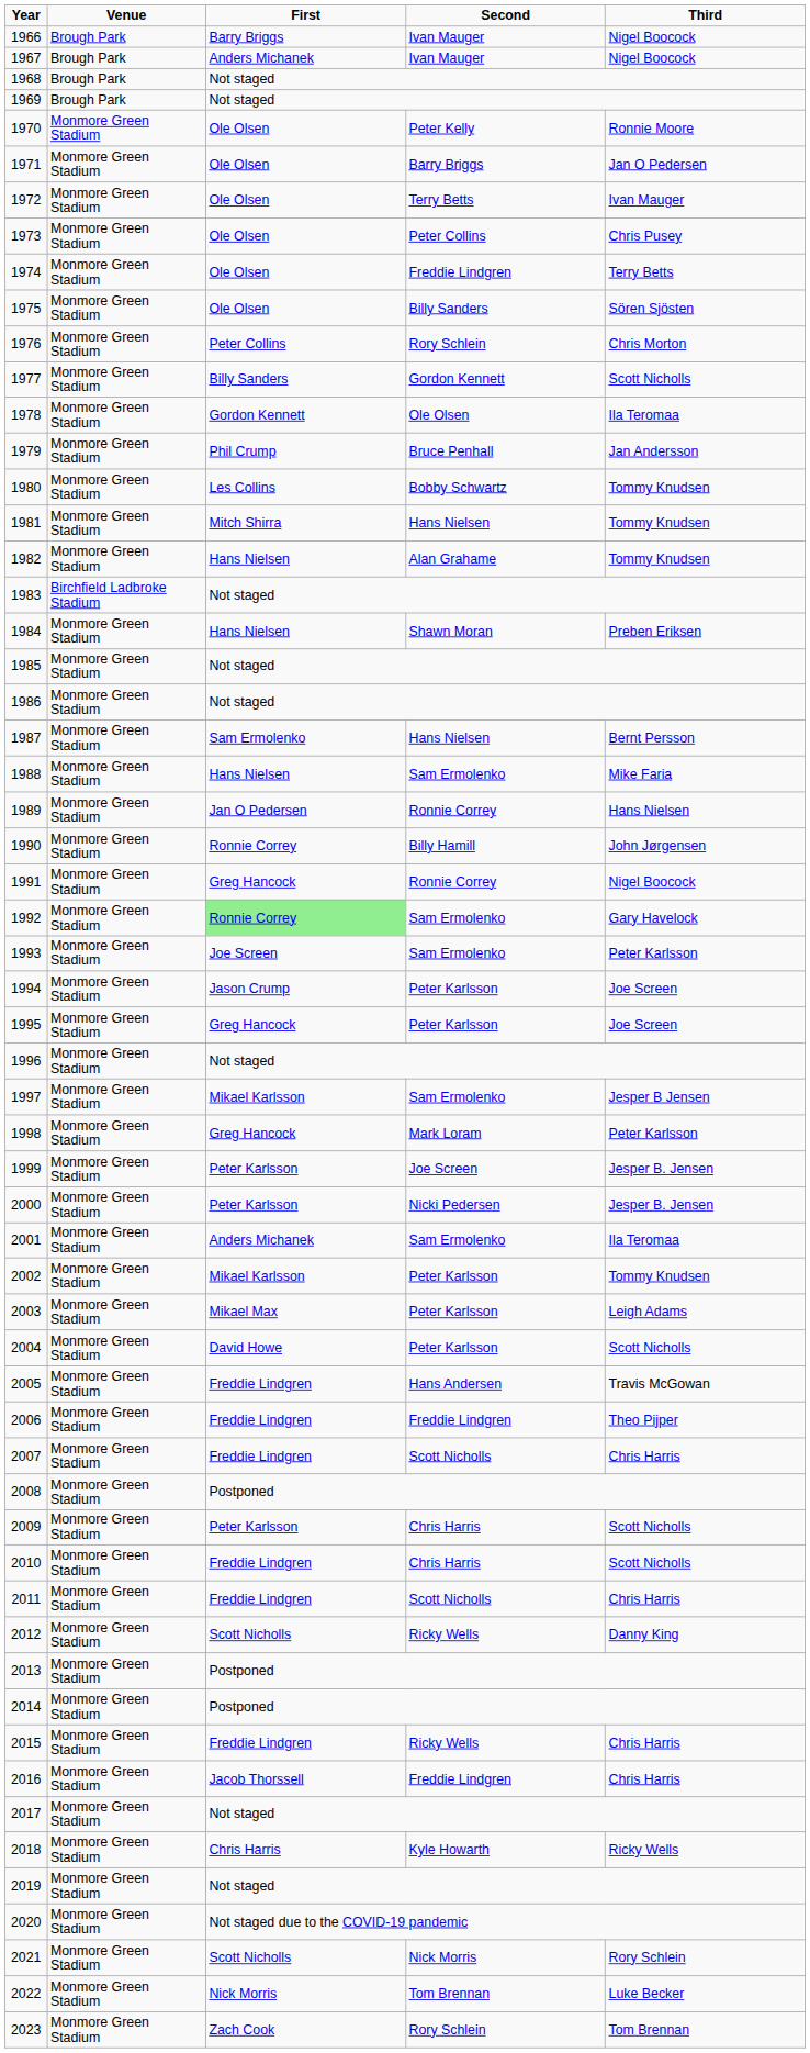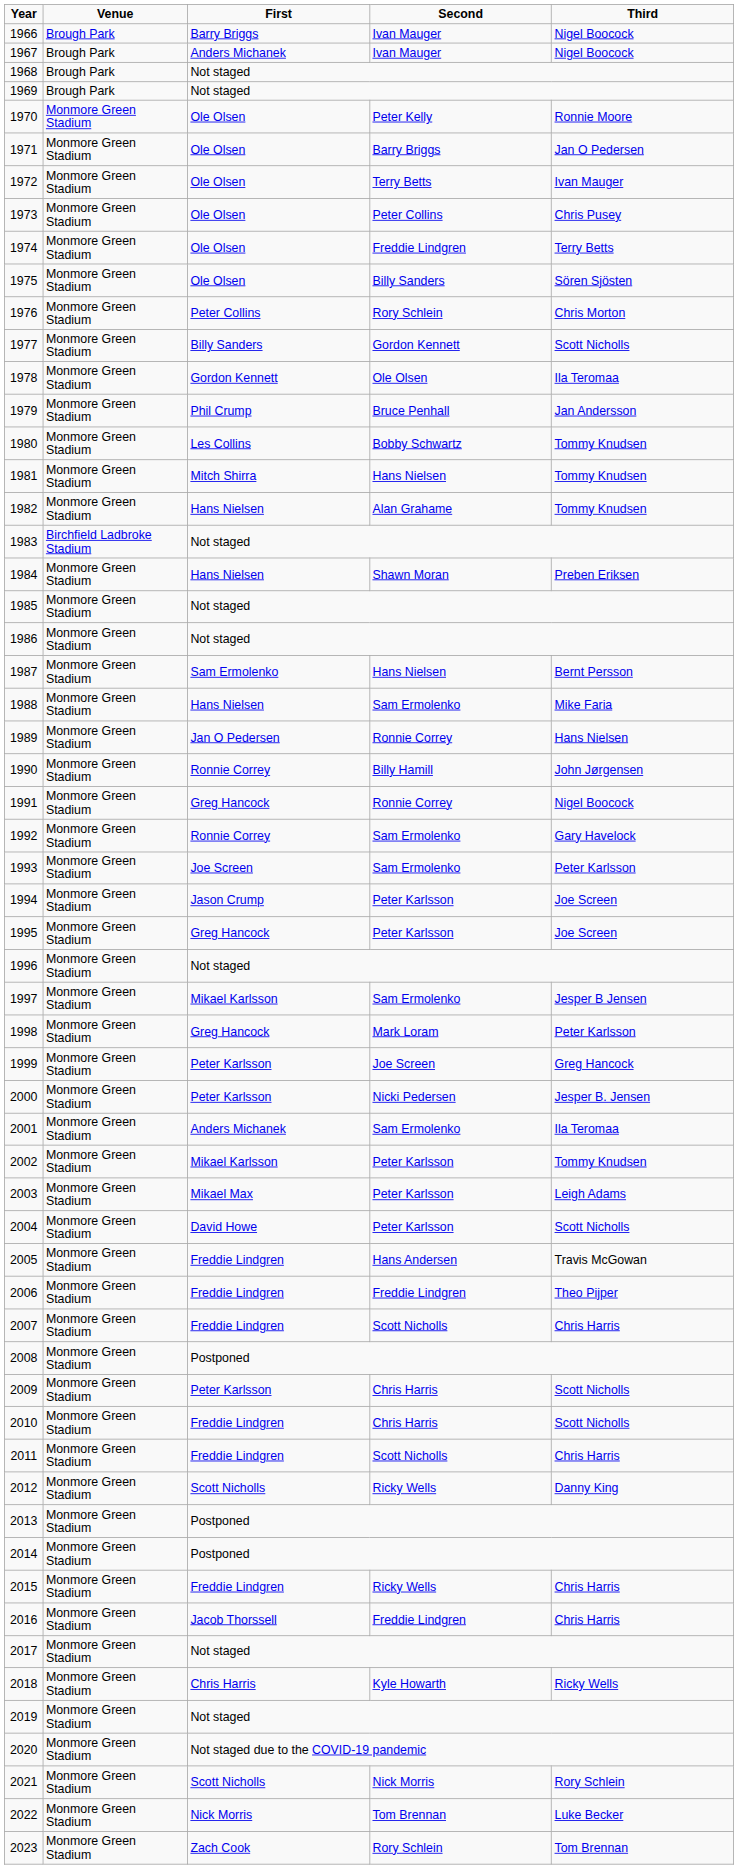1992 | First: lightgreen background -> no background
1999 | Third: Jesper B. Jensen -> Greg Hancock
